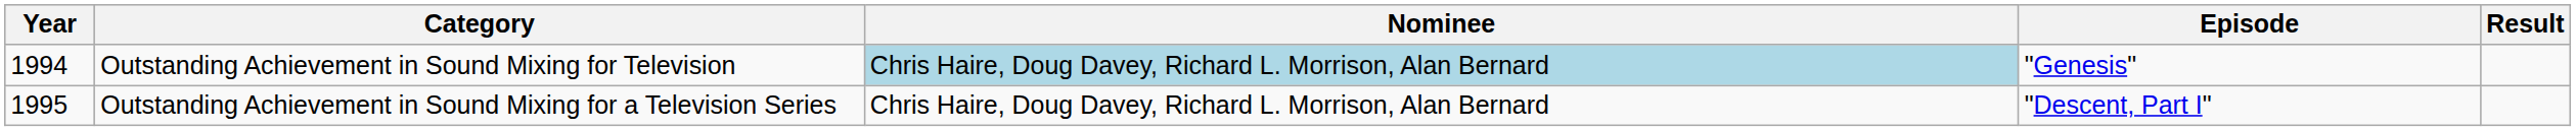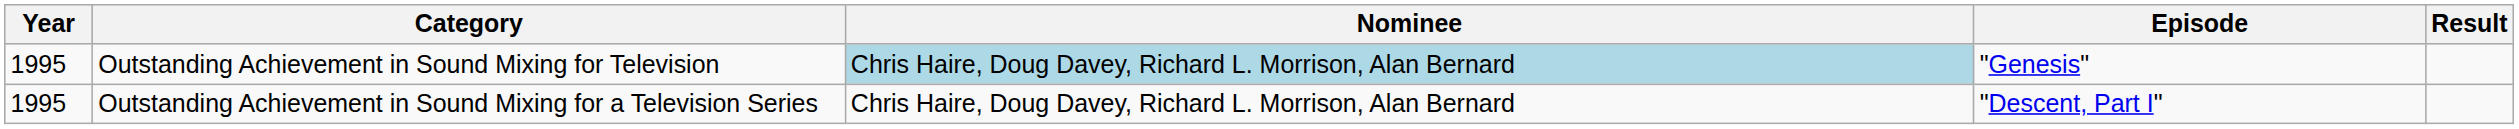Outstanding Achievement in Sound Mixing for Television | Year: 1994 -> 1995
